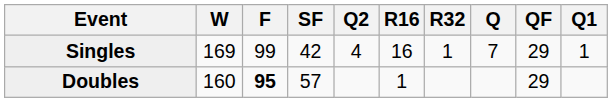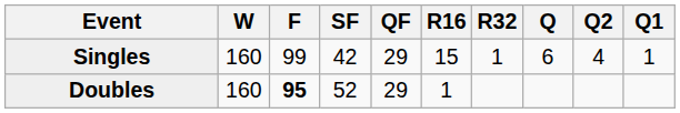columns swapped: QF <-> Q2
Singles | W: 169 -> 160
Singles | R16: 16 -> 15
Singles | Q: 7 -> 6
Doubles | SF: 57 -> 52
